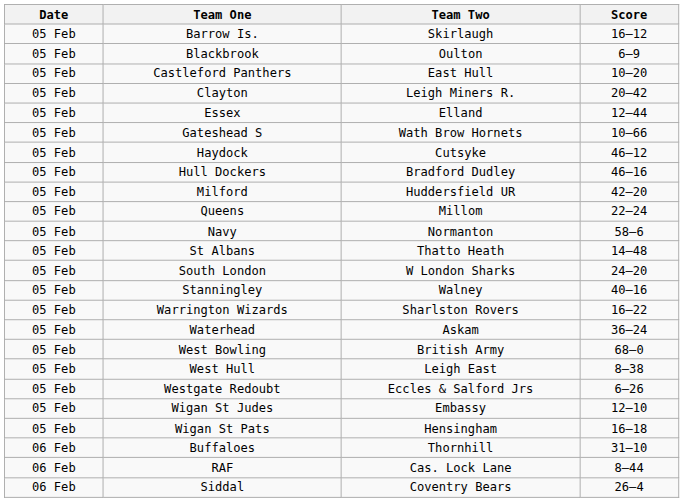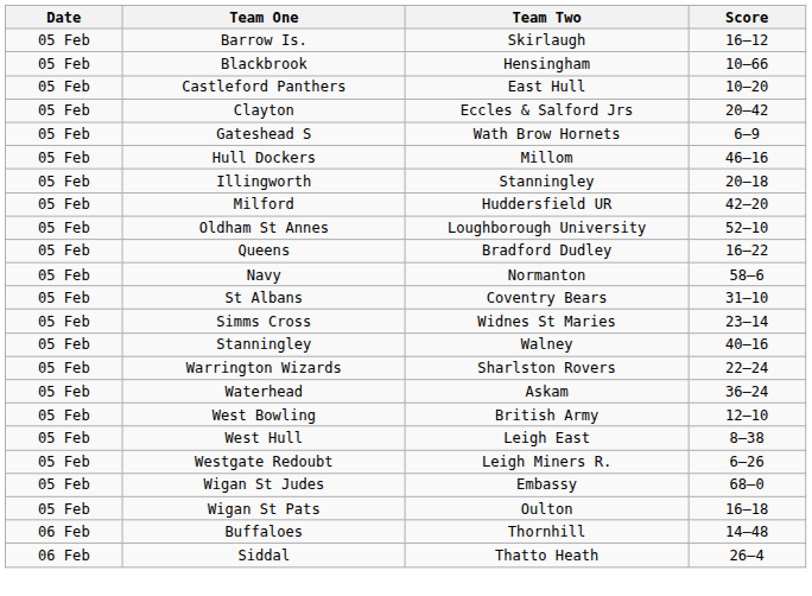Blackbrook | Team Two: Oulton -> Hensingham
Blackbrook | Score: 6–9 -> 10–66
Clayton | Team Two: Leigh Miners R. -> Eccles & Salford Jrs
- row: 05 Feb | Essex | Elland | 12–44
Gateshead S | Score: 10–66 -> 6–9
- row: 05 Feb | Haydock | Cutsyke | 46–12
Hull Dockers | Team Two: Bradford Dudley -> Millom
+ row: 05 Feb | Illingworth | Stanningley | 20–18
+ row: 05 Feb | Oldham St Annes | Loughborough University | 52–10
Queens | Team Two: Millom -> Bradford Dudley
Queens | Score: 22–24 -> 16–22
St Albans | Team Two: Thatto Heath -> Coventry Bears
St Albans | Score: 14–48 -> 31–10
+ row: 05 Feb | Simms Cross | Widnes St Maries | 23–14
- row: 05 Feb | South London | W London Sharks | 24–20
Warrington Wizards | Score: 16–22 -> 22–24
West Bowling | Score: 68–0 -> 12–10
Westgate Redoubt | Team Two: Eccles & Salford Jrs -> Leigh Miners R.
Wigan St Judes | Score: 12–10 -> 68–0
Wigan St Pats | Team Two: Hensingham -> Oulton
Buffaloes | Score: 31–10 -> 14–48
- row: 06 Feb | RAF | Cas. Lock Lane | 8–44
Siddal | Team Two: Coventry Bears -> Thatto Heath
